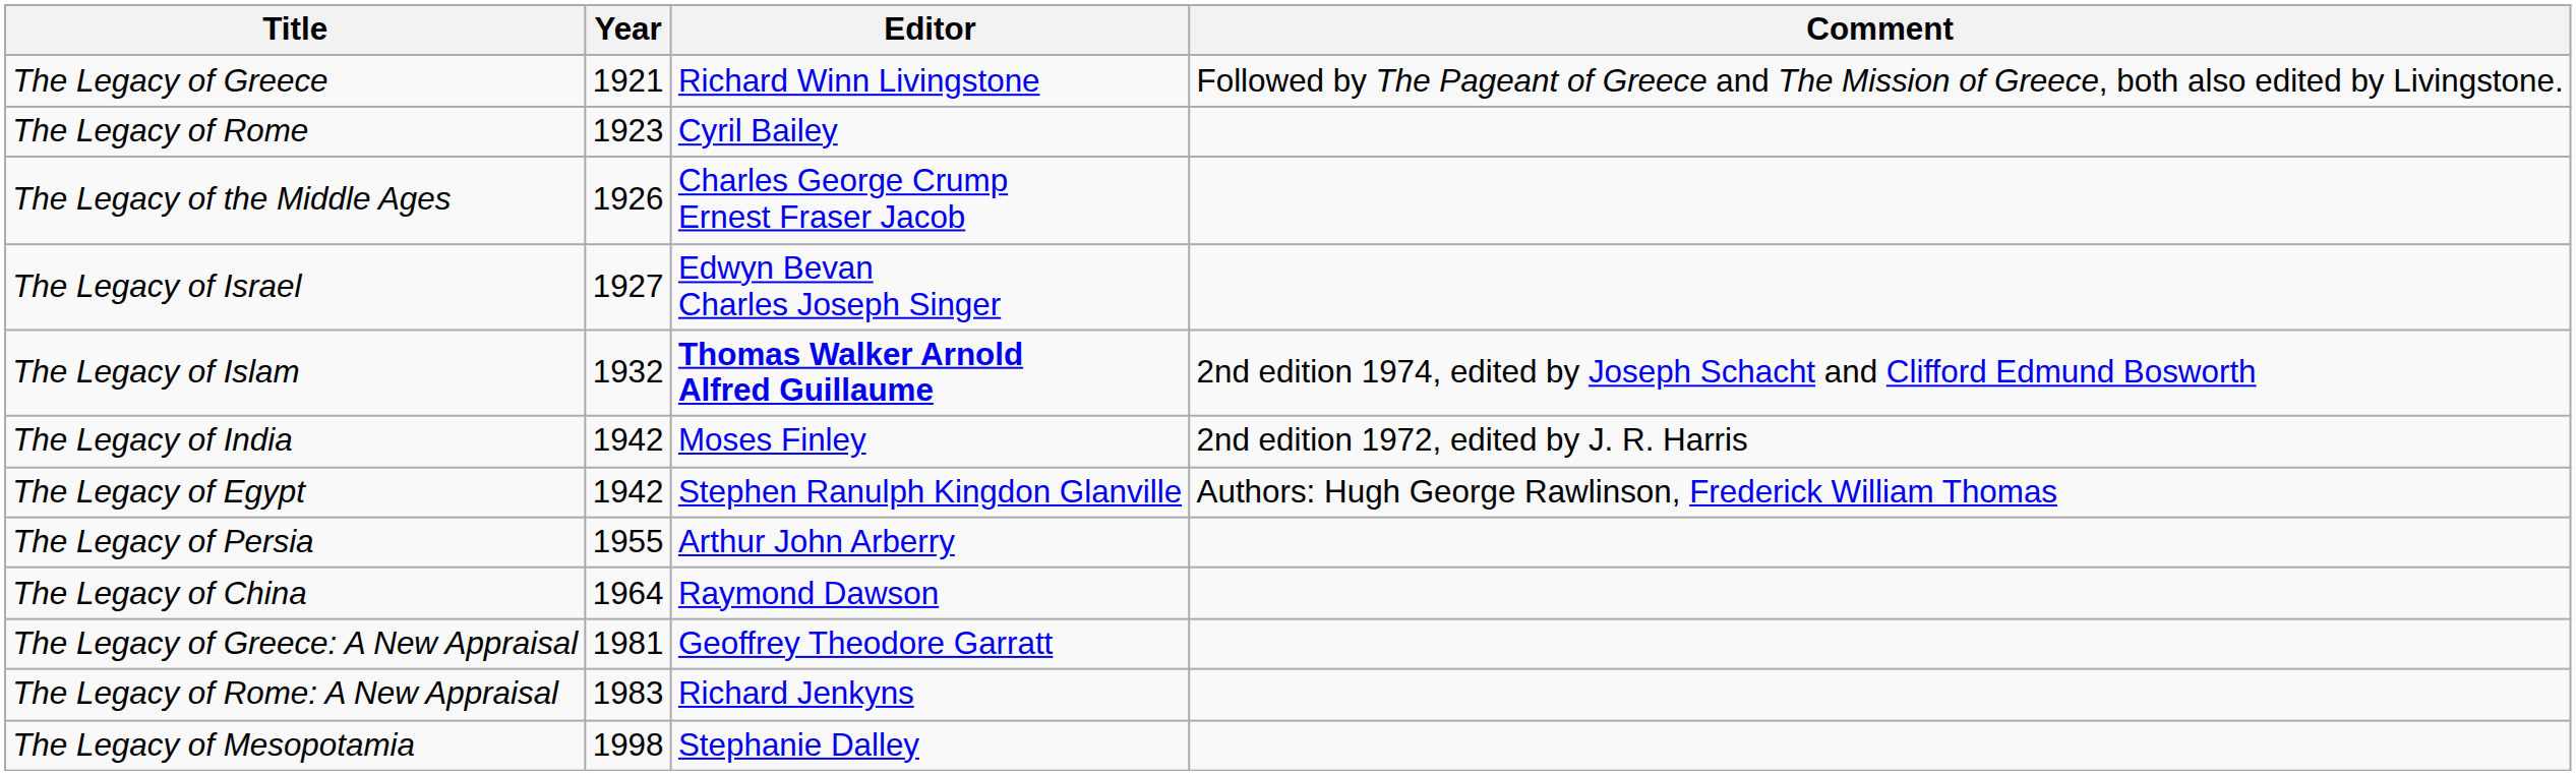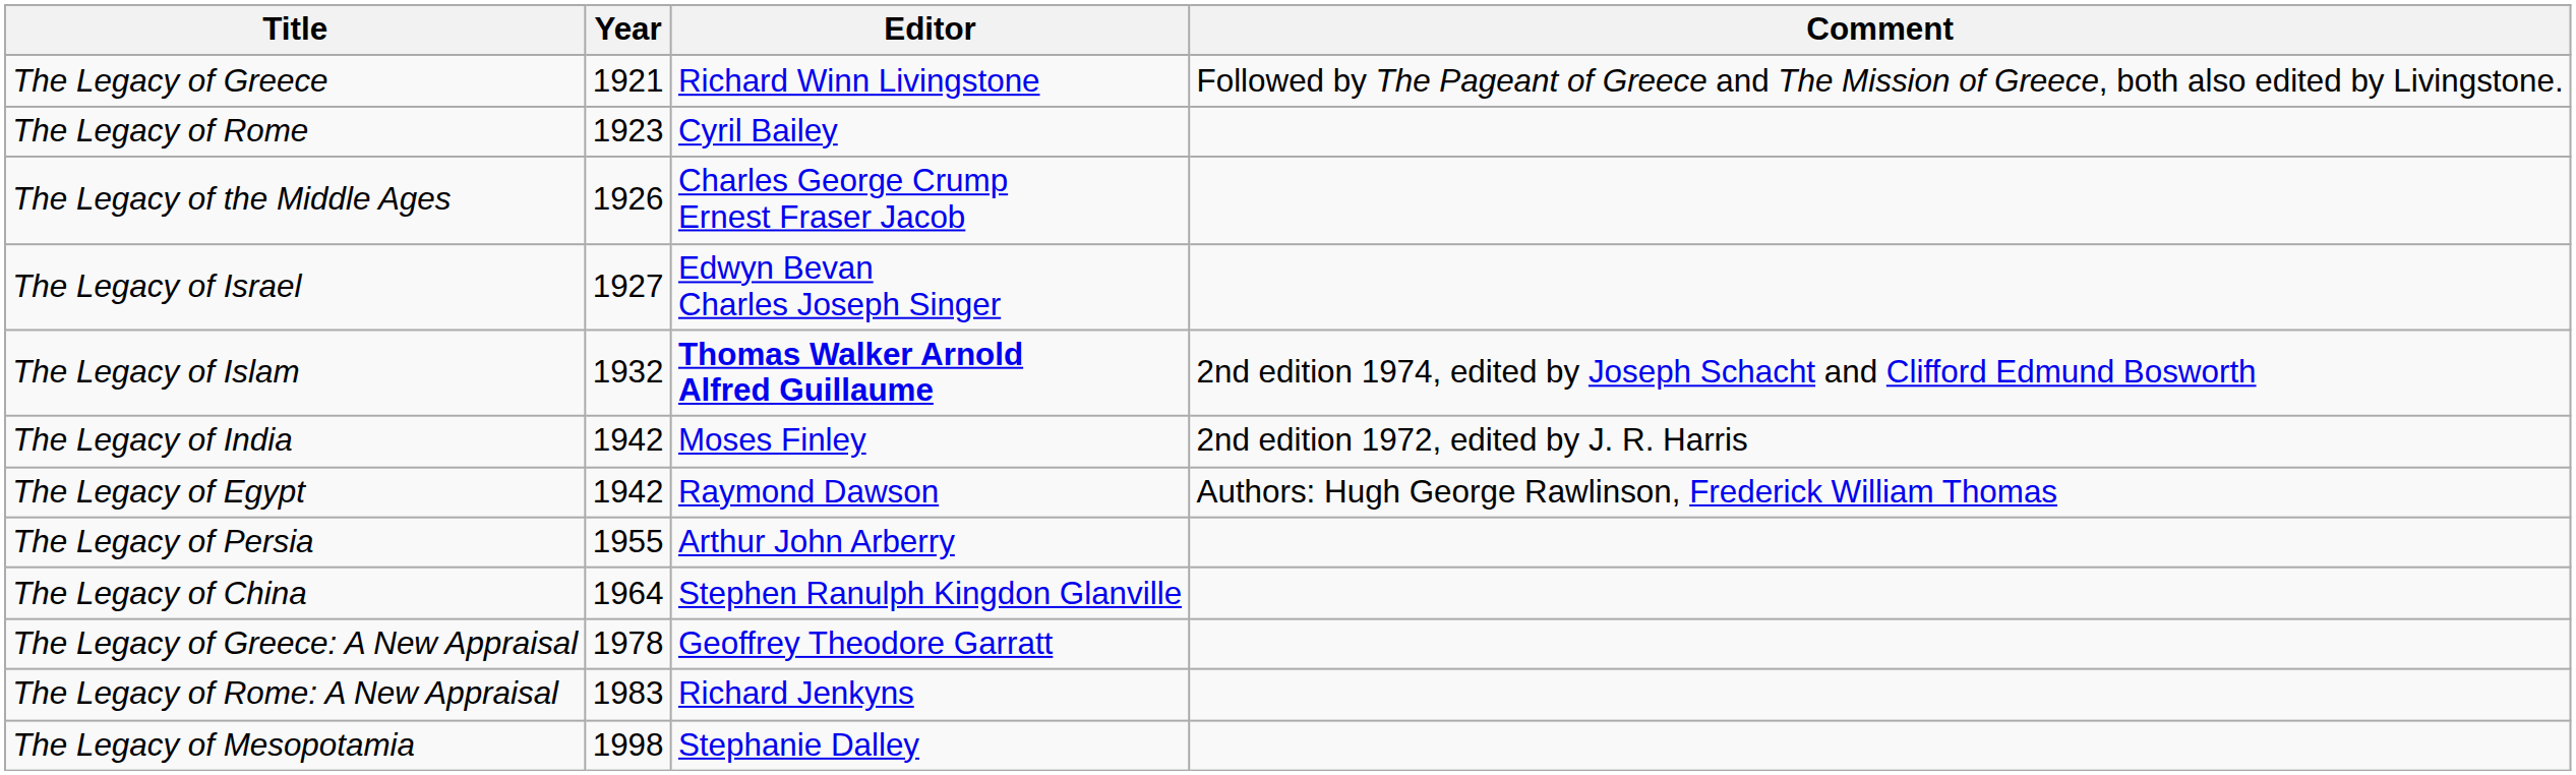The Legacy of Egypt | Editor: Stephen Ranulph Kingdon Glanville -> Raymond Dawson
The Legacy of China | Editor: Raymond Dawson -> Stephen Ranulph Kingdon Glanville
The Legacy of Greece: A New Appraisal | Year: 1981 -> 1978
